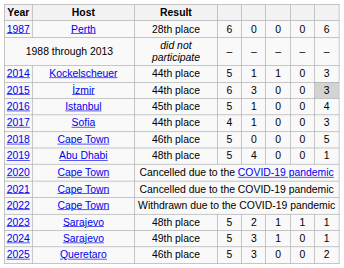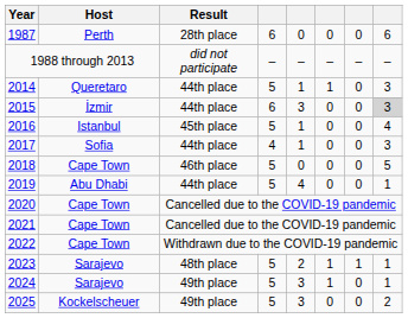2014 | Host: Kockelscheuer -> Queretaro
2019 | Result: 48th place -> 44th place
2025 | Host: Queretaro -> Kockelscheuer
2025 | Result: 46th place -> 49th place
